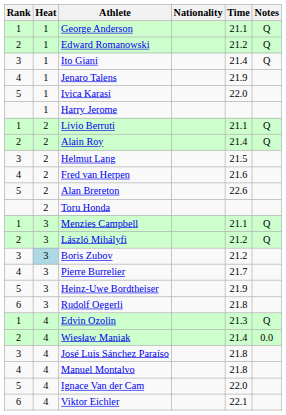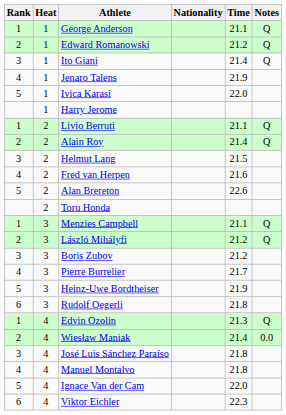Boris Zubov | Heat: lightblue background -> no background
Viktor Eichler | Time: 22.1 -> 22.3
